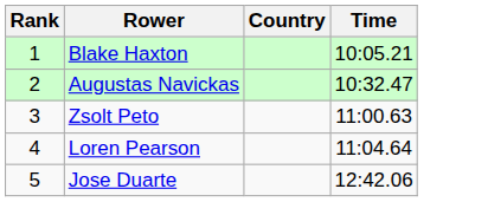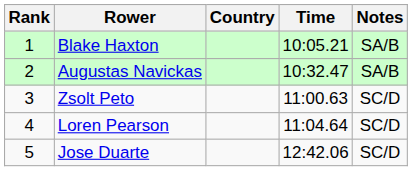+ column: Notes | SA/B | SA/B | SC/D | SC/D | SC/D
